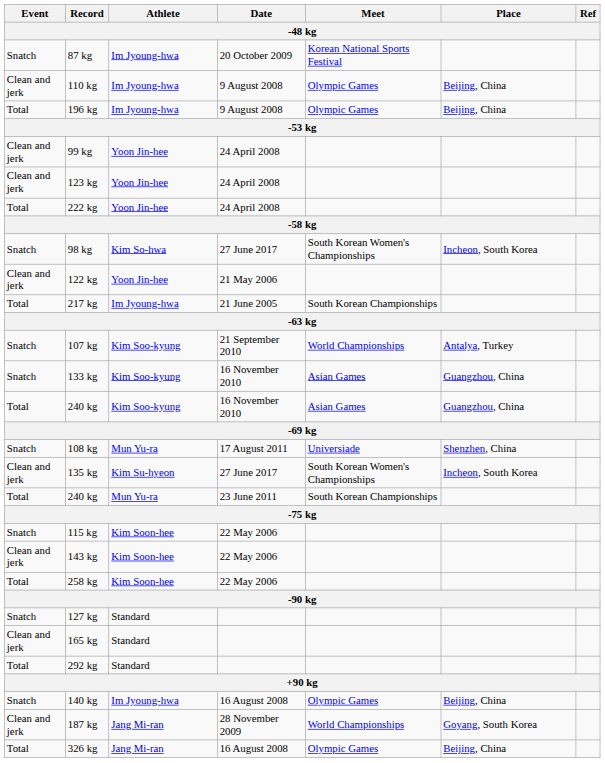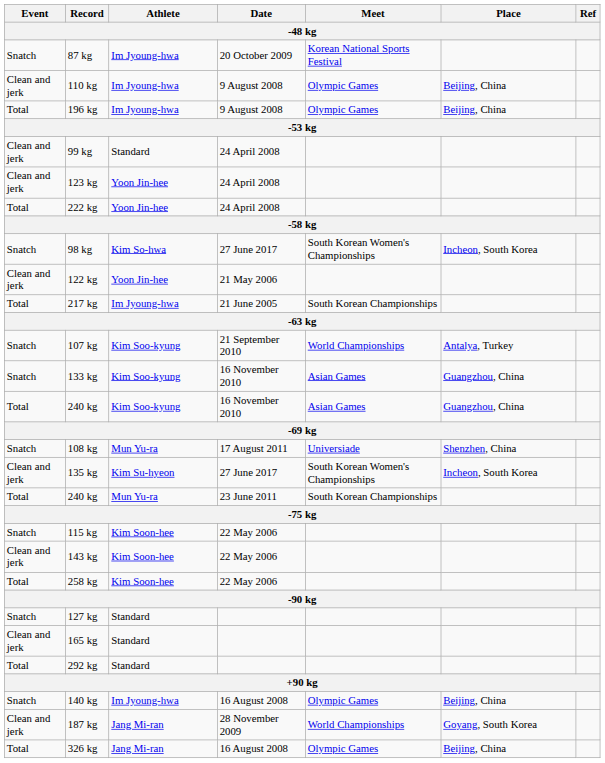99 kg | Athlete: Yoon Jin-hee -> Standard
